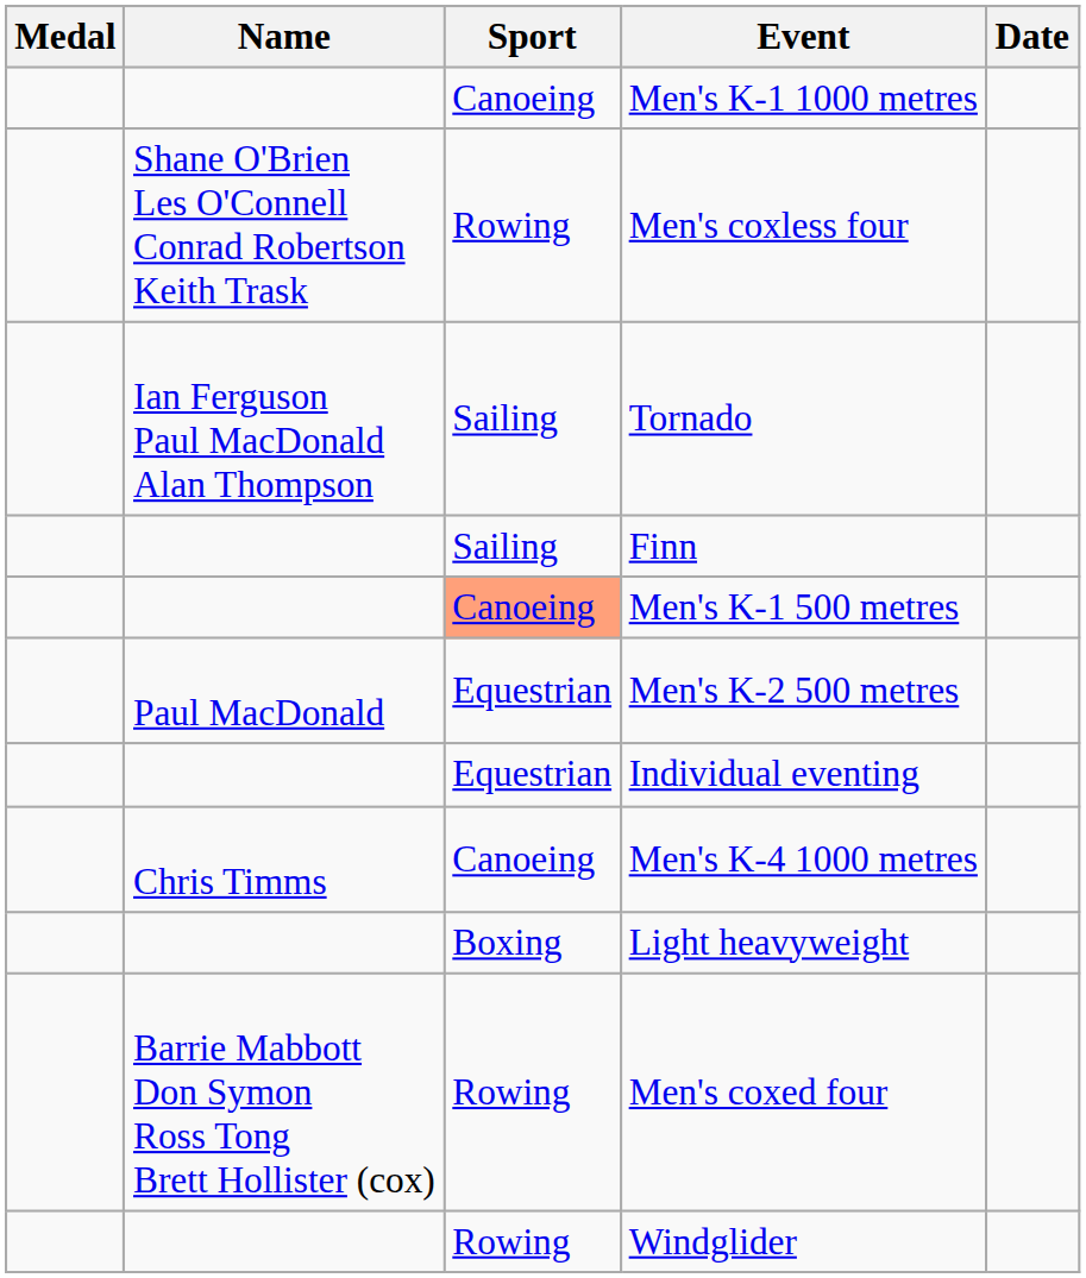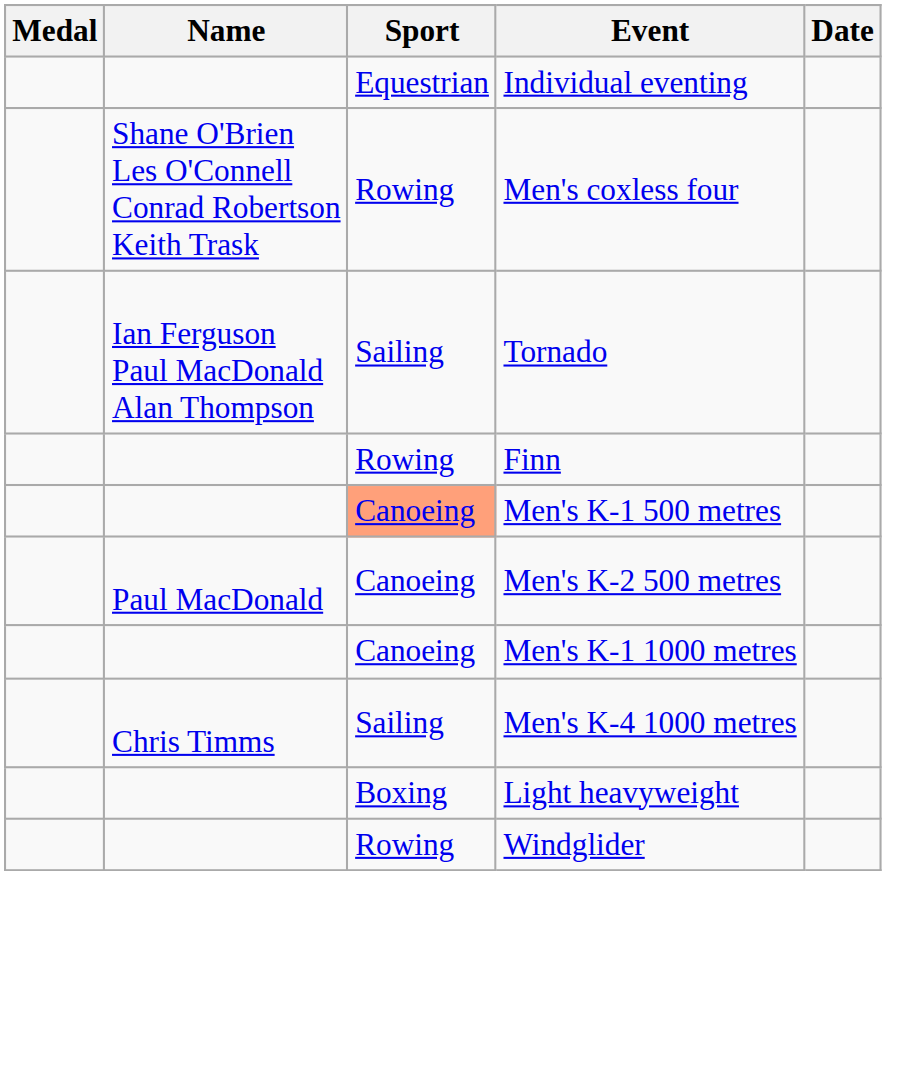rows swapped: Individual eventing <-> Men's K-1 1000 metres
Finn | Sport: Sailing -> Rowing
Men's K-2 500 metres | Sport: Equestrian -> Canoeing
Men's K-4 1000 metres | Sport: Canoeing -> Sailing
- row: Barrie Mabbott Don Symon Ross Tong Brett Hollister (cox) | Rowing | Men's coxed four
